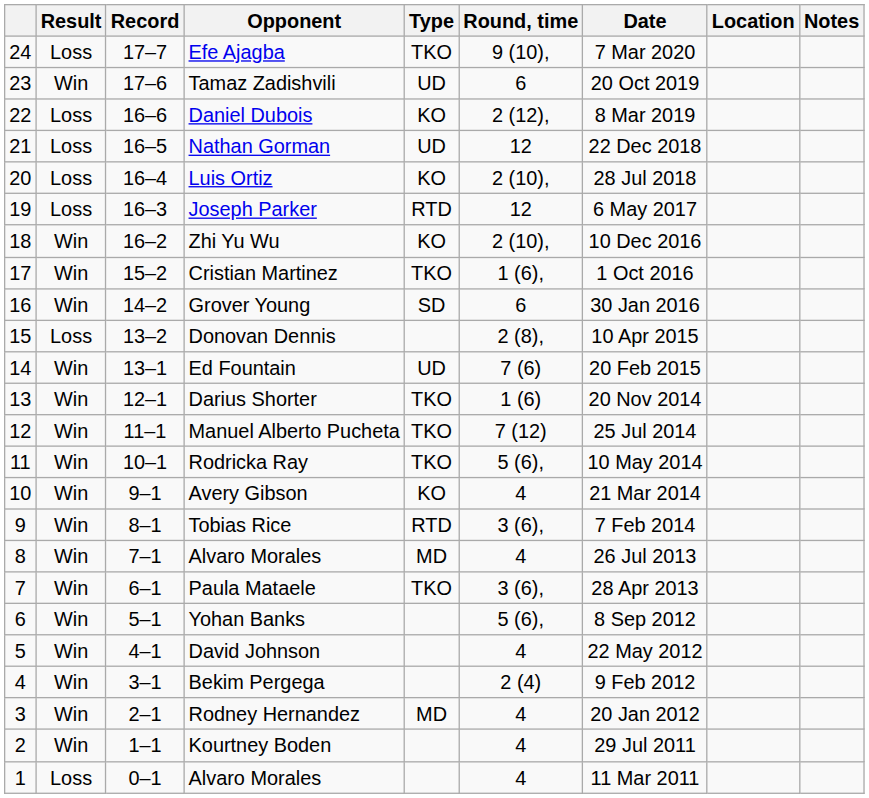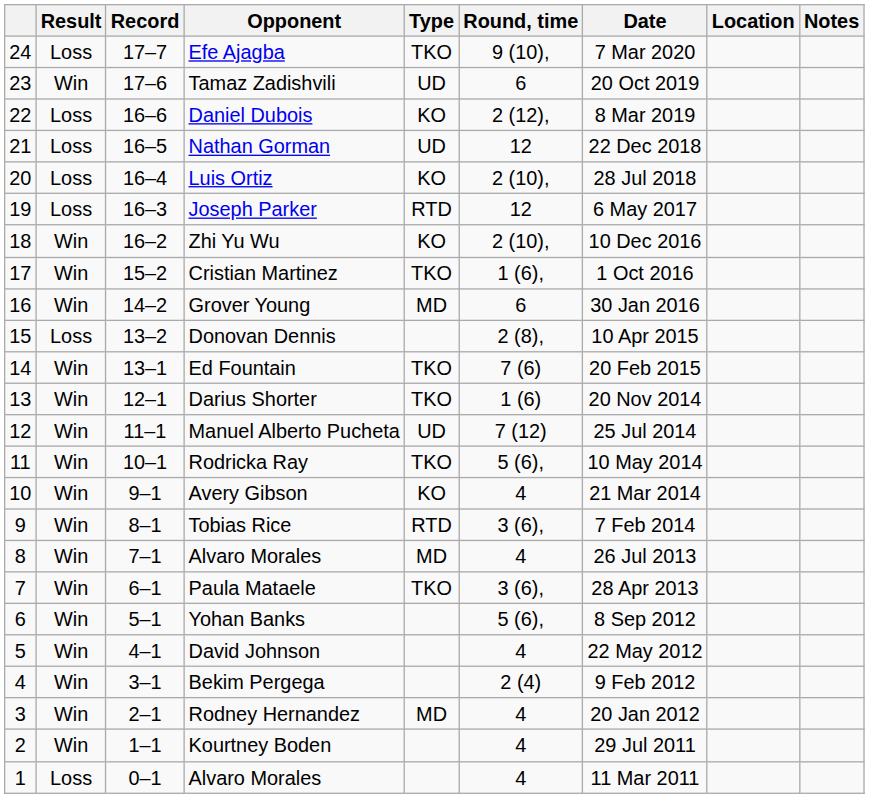Grover Young | Type: SD -> MD
Ed Fountain | Type: UD -> TKO
Manuel Alberto Pucheta | Type: TKO -> UD
